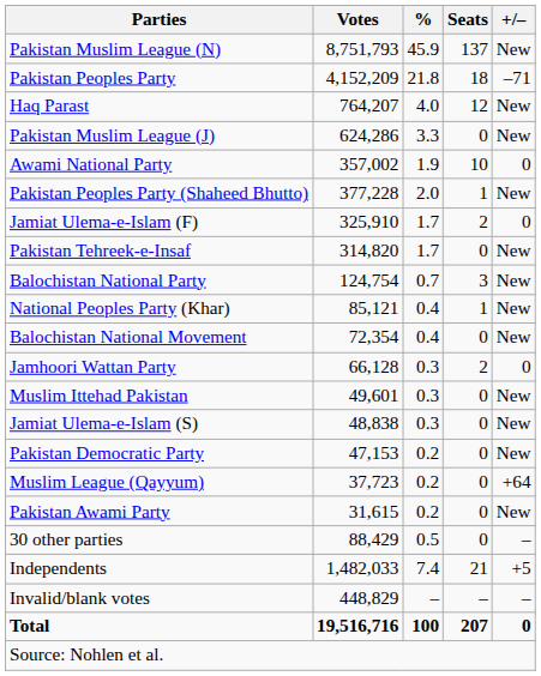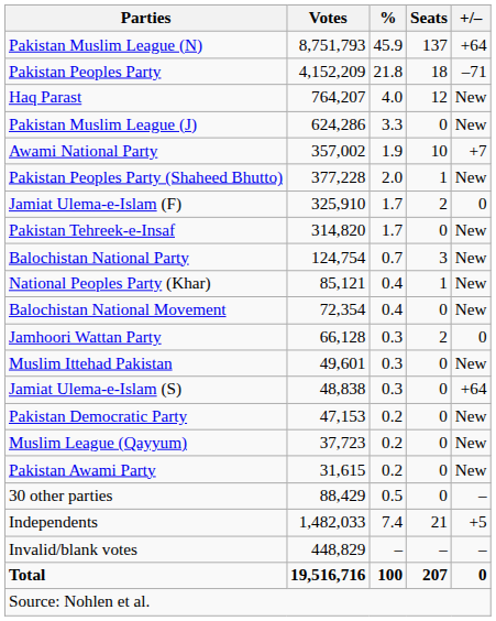Pakistan Muslim League (N) | +/–: New -> +64
Awami National Party | +/–: 0 -> +7
Jamiat Ulema-e-Islam (S) | +/–: New -> +64
Muslim League (Qayyum) | +/–: +64 -> New
